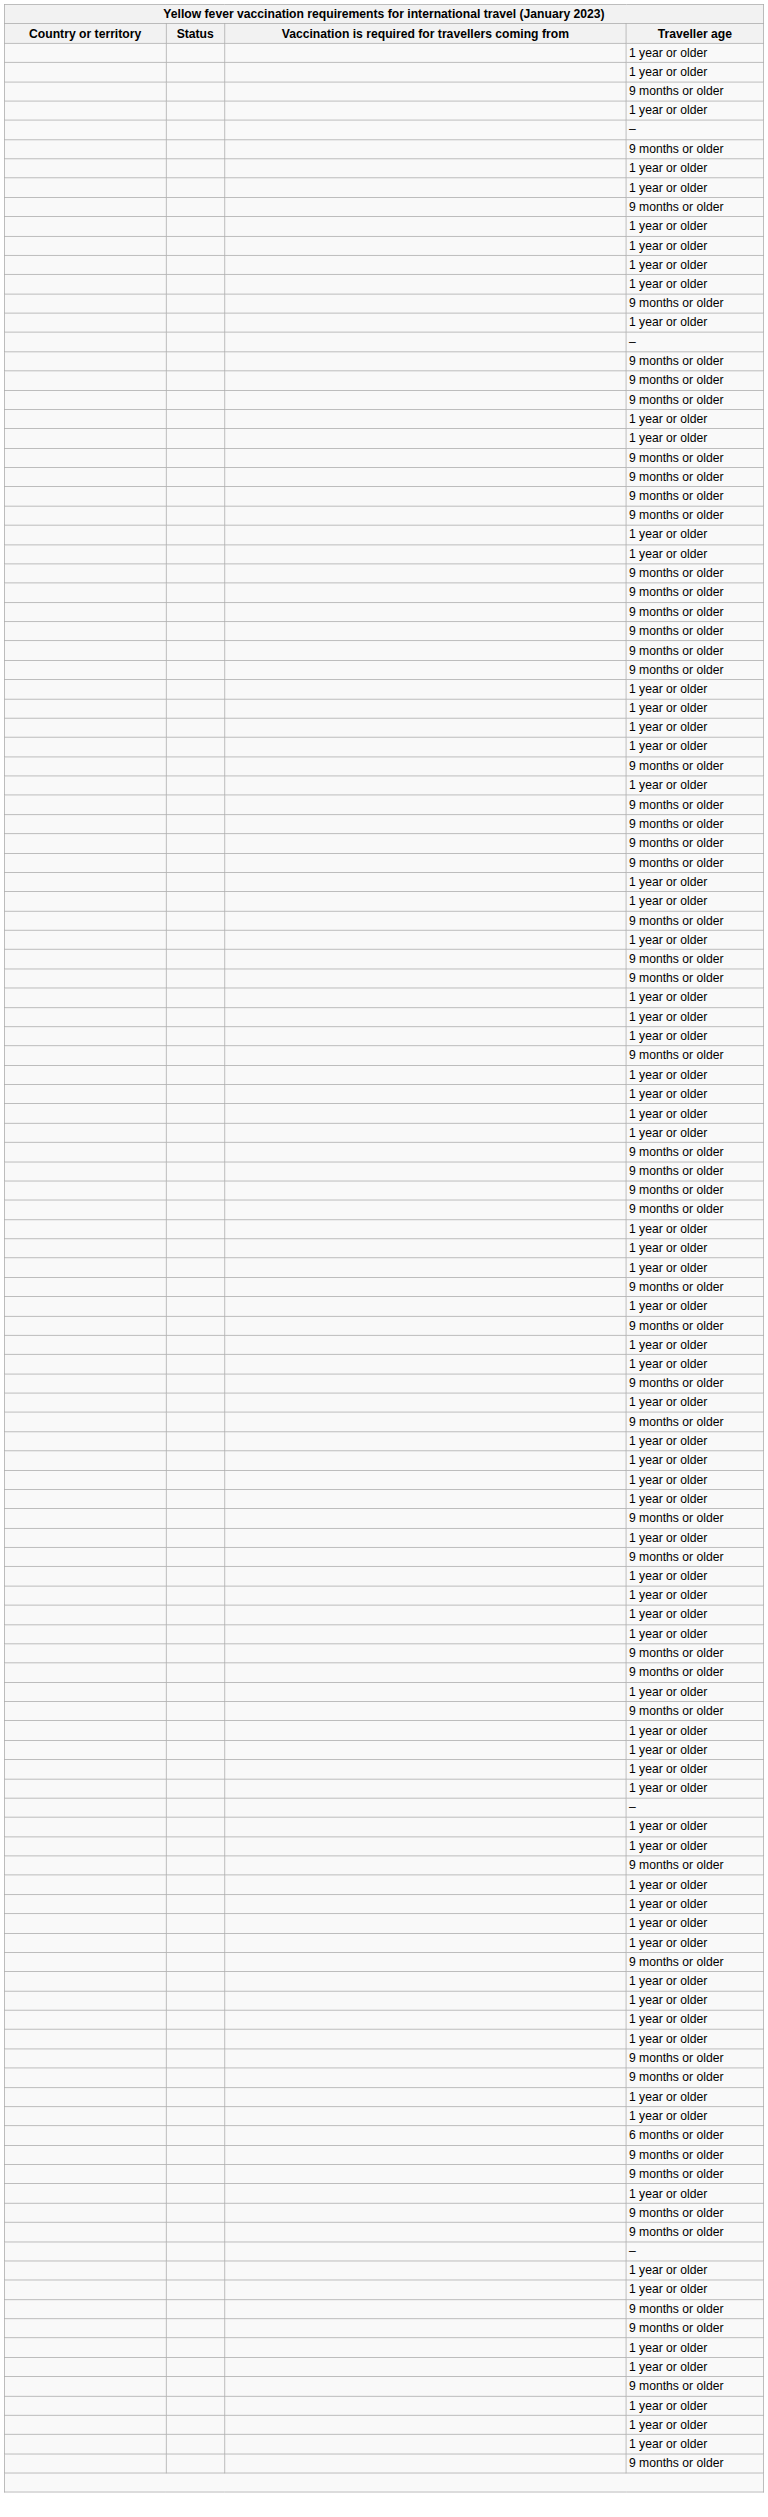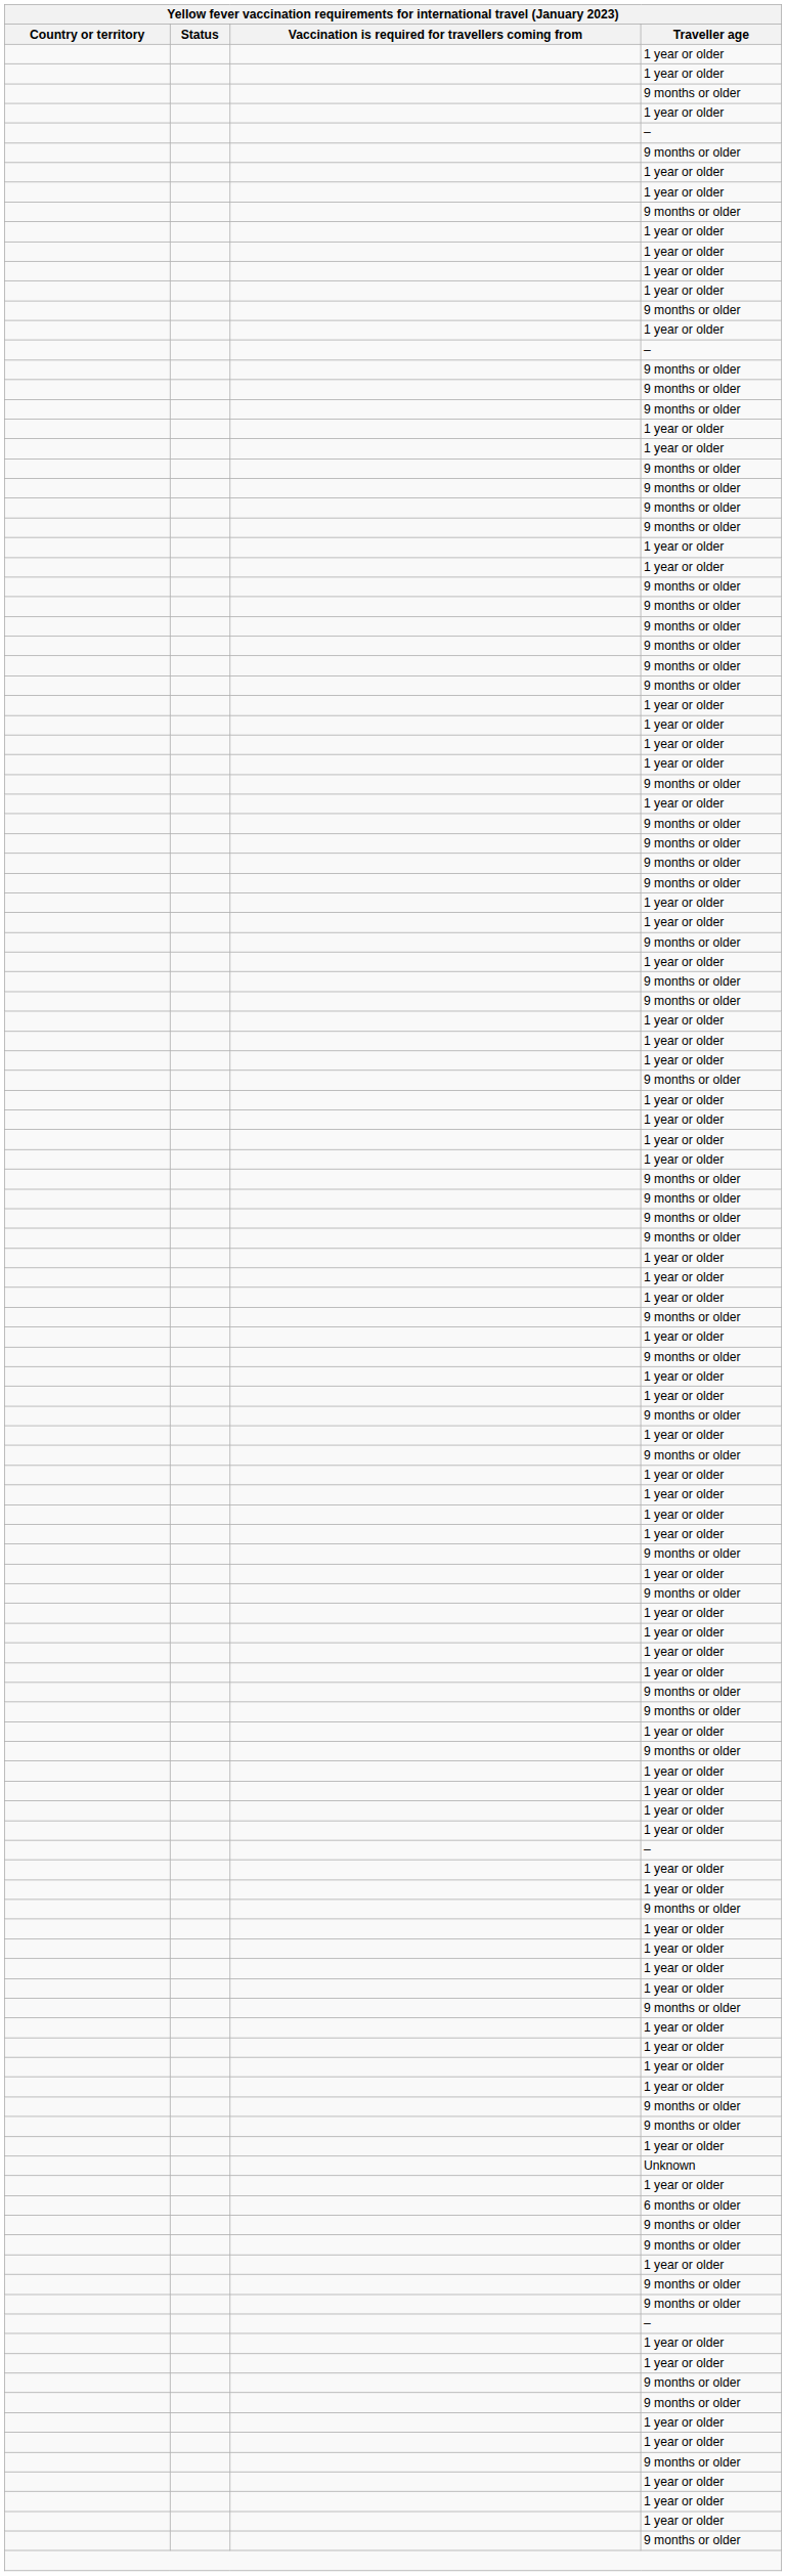+ row: Unknown
